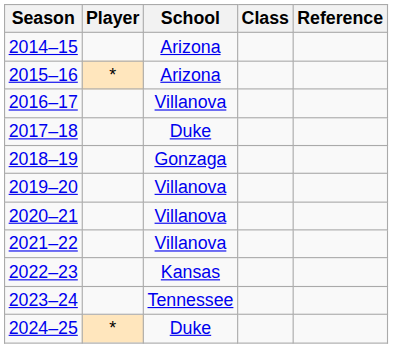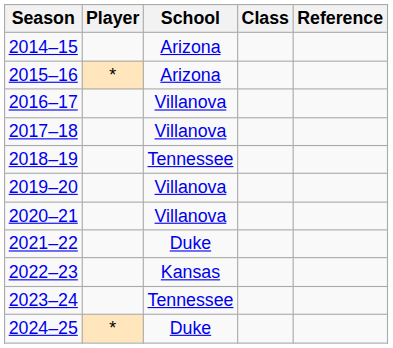2017–18 | School: Duke -> Villanova
2018–19 | School: Gonzaga -> Tennessee
2021–22 | School: Villanova -> Duke
